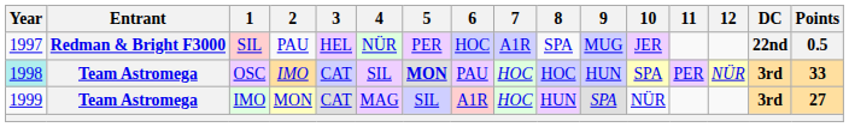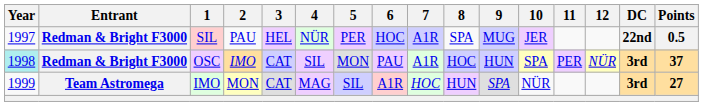OSC | Entrant: Team Astromega -> Redman & Bright F3000
OSC | 5: bold -> normal
OSC | 7: HOC -> A1R
OSC | Points: 33 -> 37
